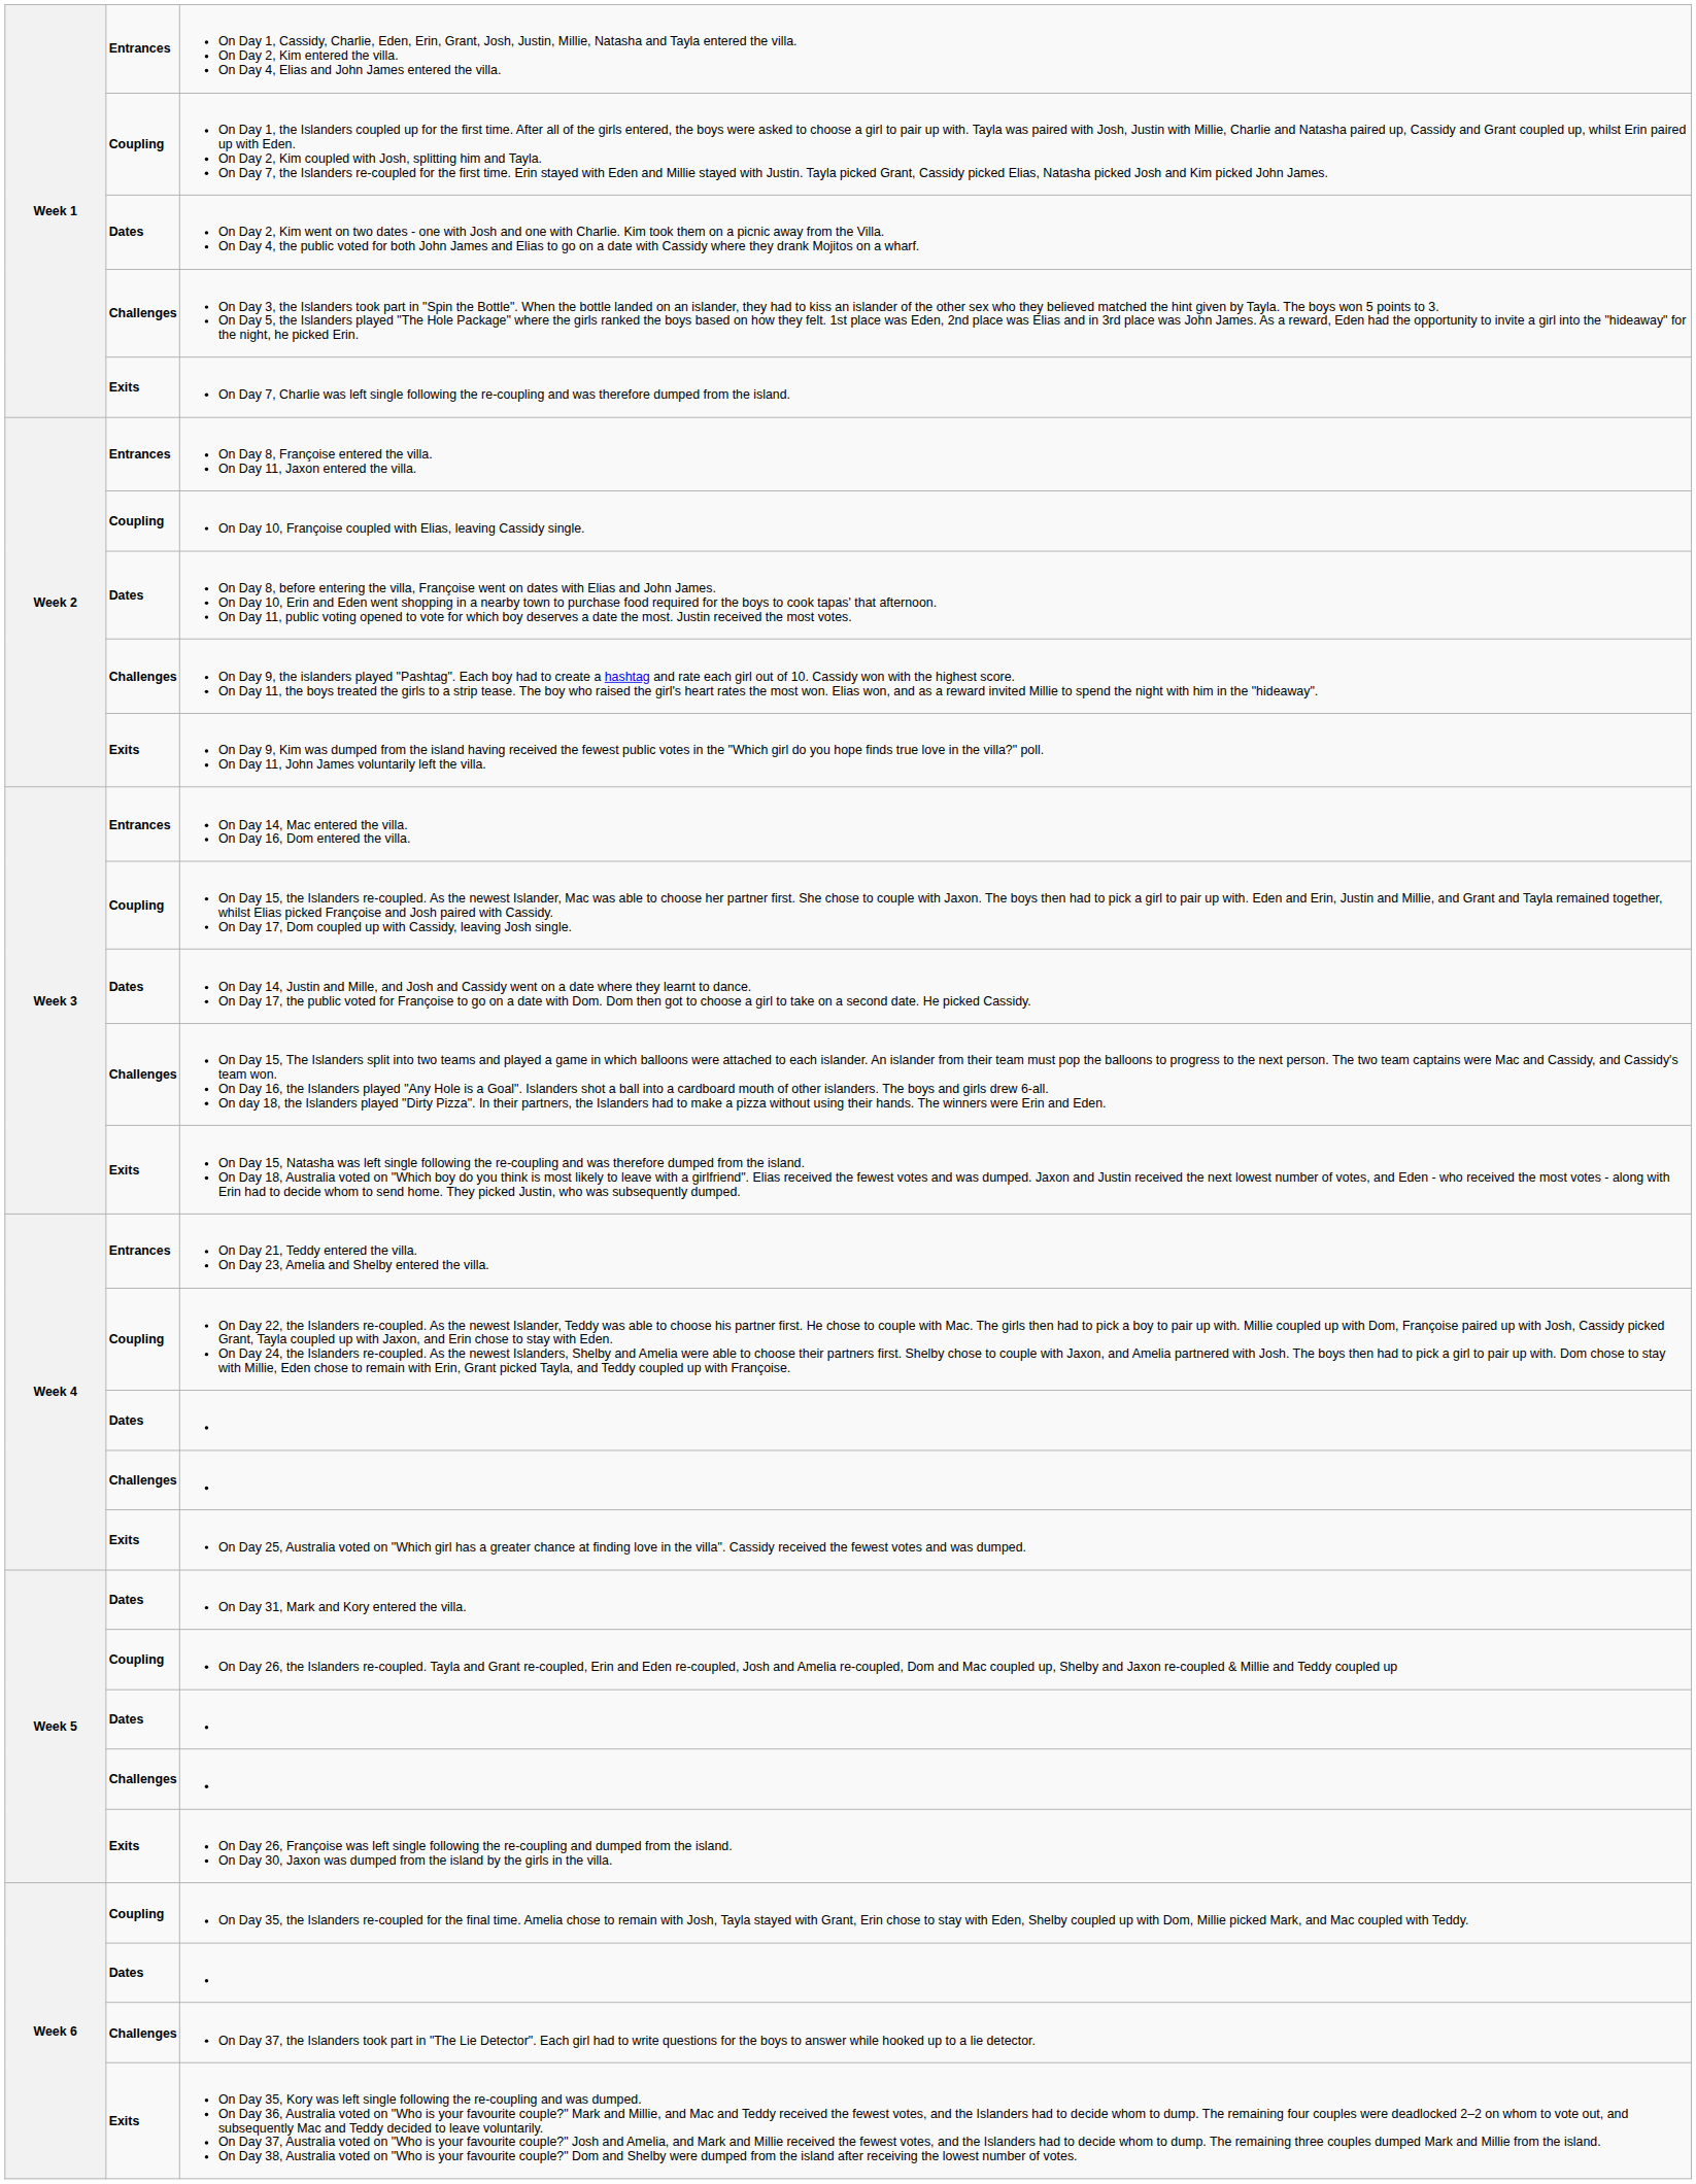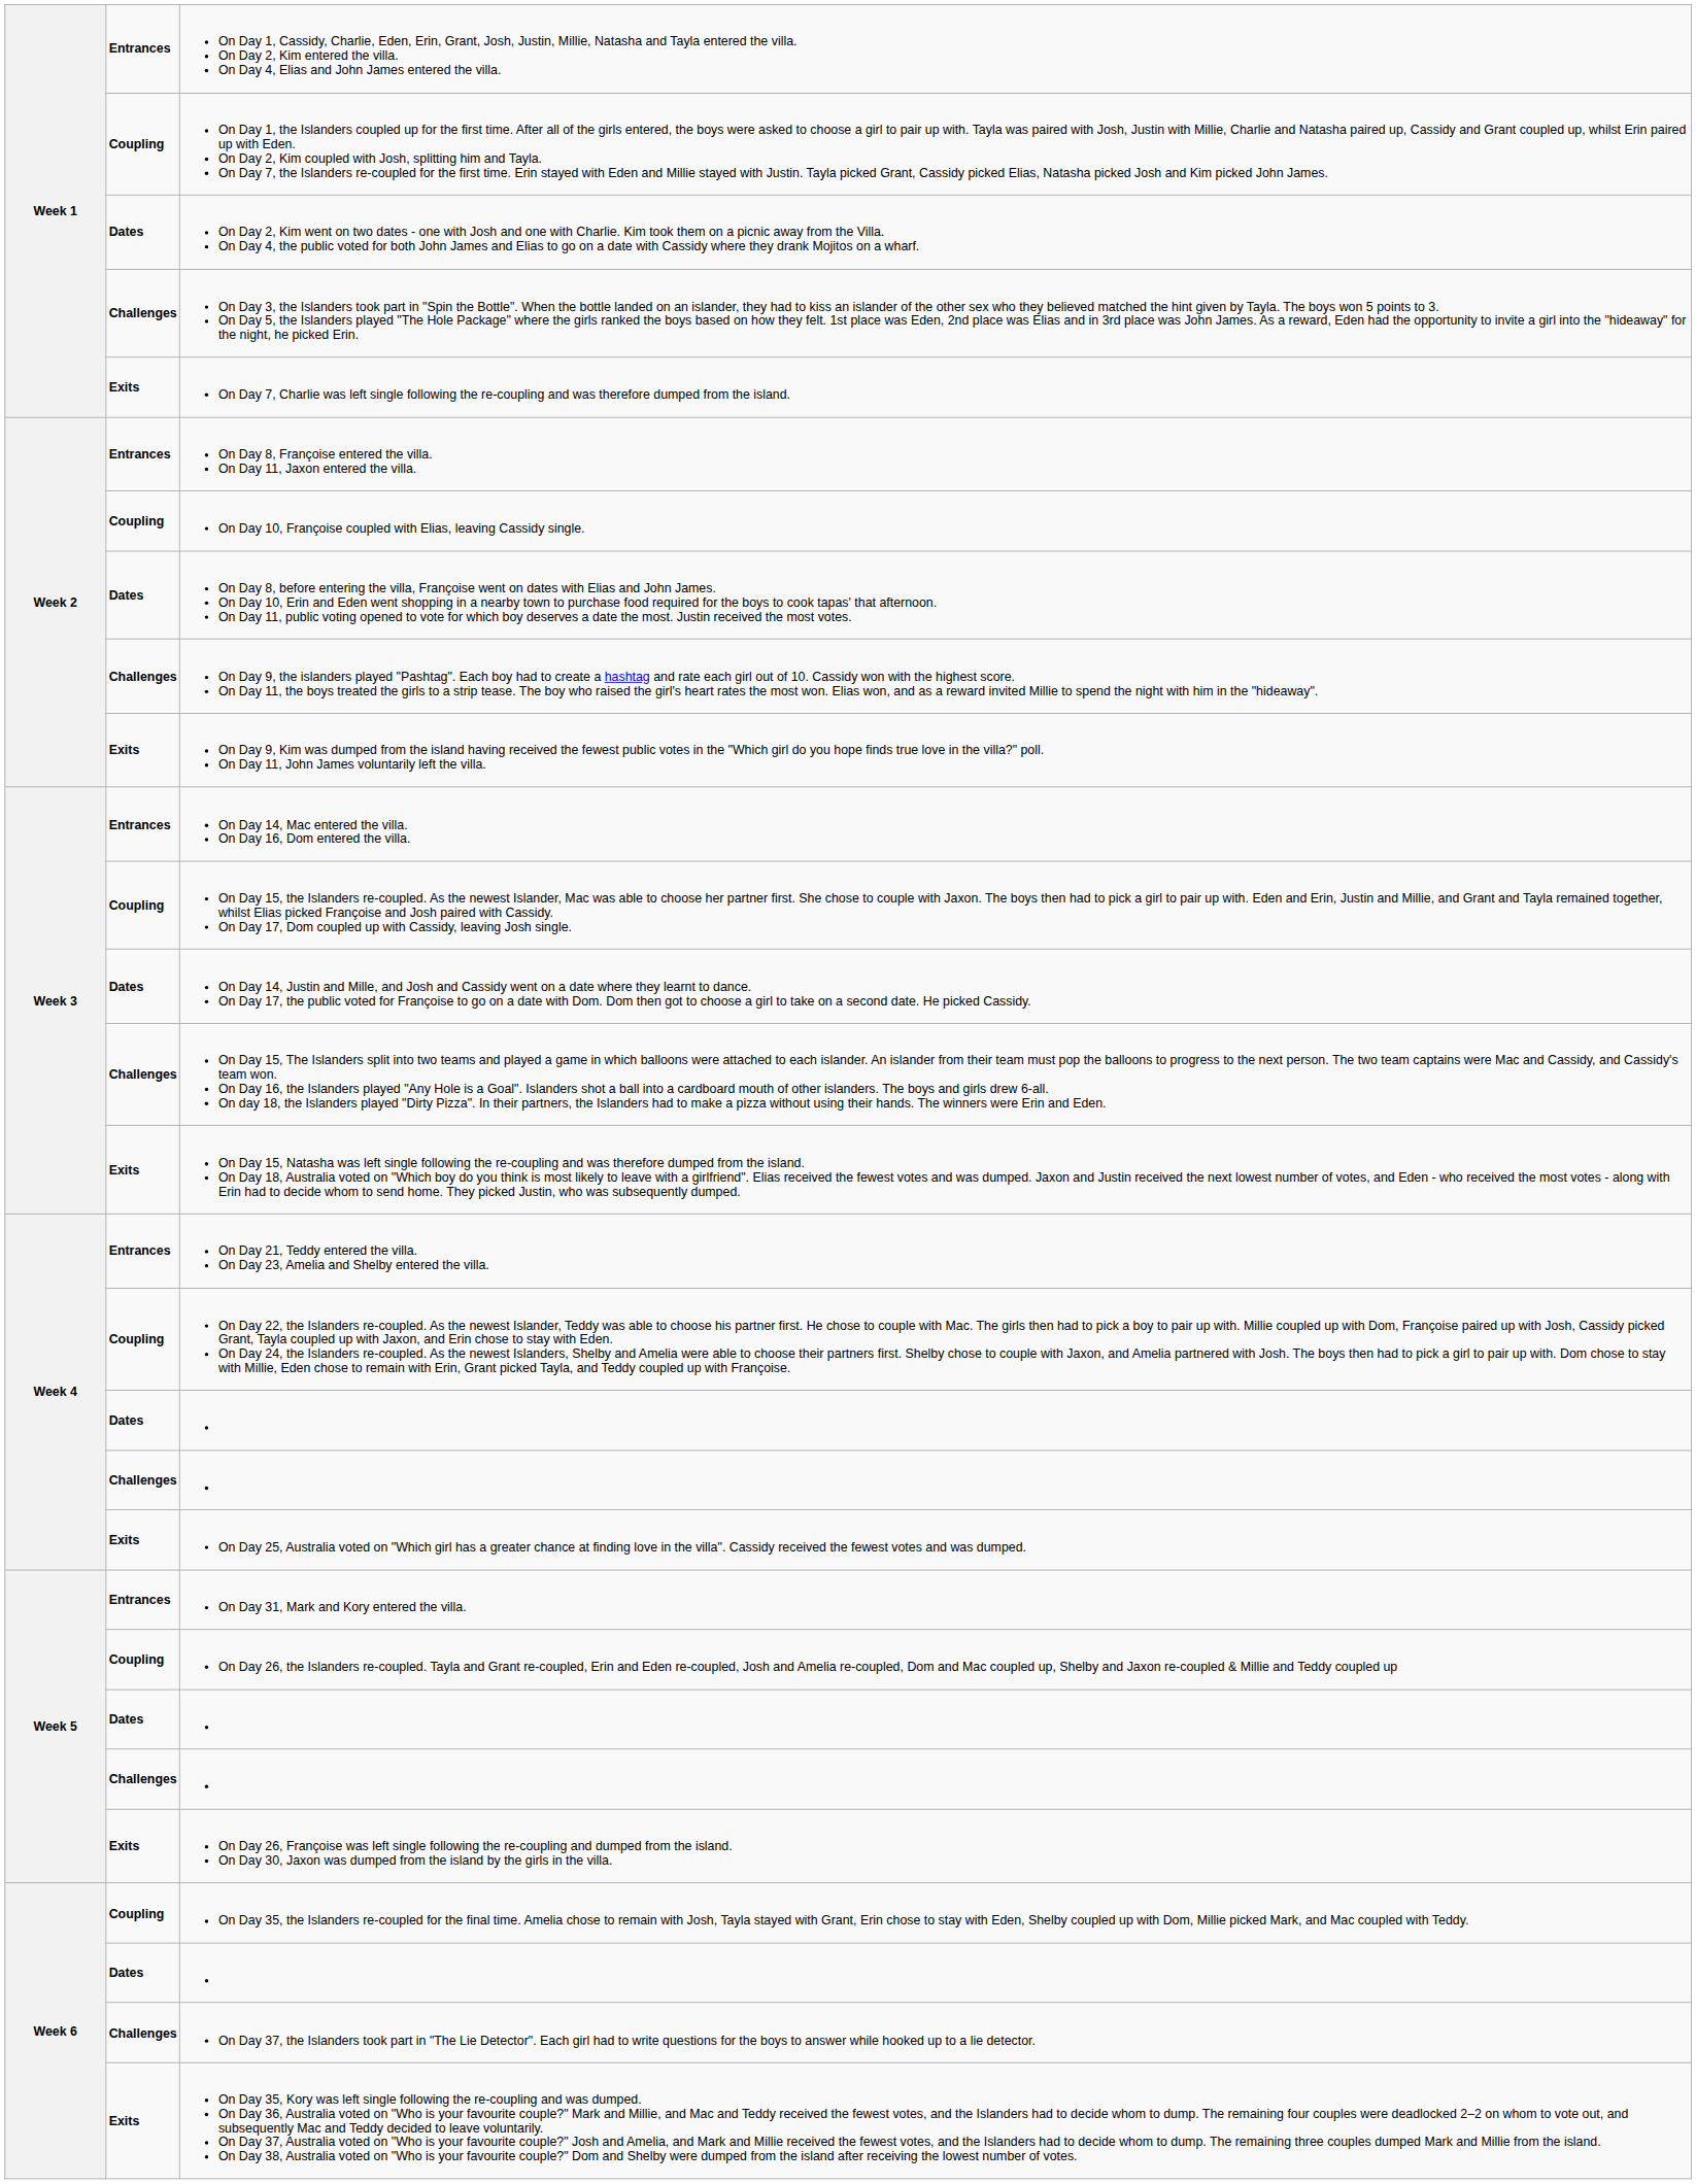On Day 31, Mark and Kory entered the villa. | column 2: Dates -> Entrances
